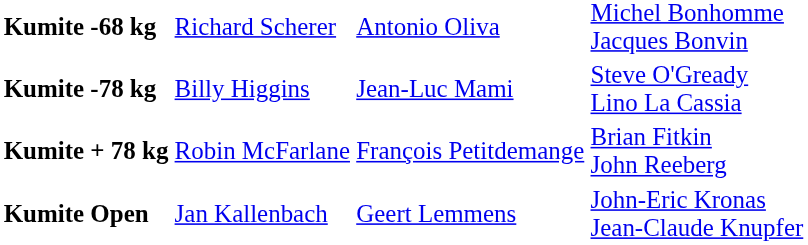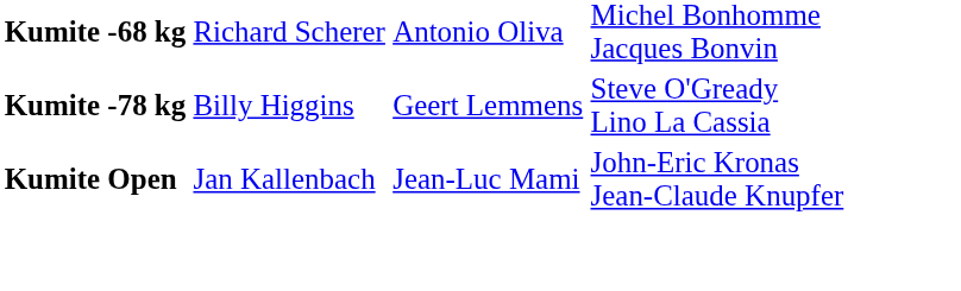Kumite -78 kg | column 3: Jean-Luc Mami -> Geert Lemmens
- row: Kumite + 78 kg | Robin McFarlane | François Petitdemange | Brian Fitkin John Reeberg
Kumite Open | column 3: Geert Lemmens -> Jean-Luc Mami
